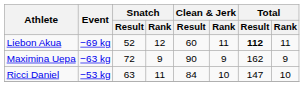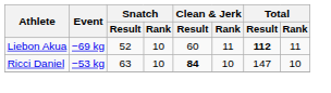Liebon Akua | Snatch / Rank: 12 -> 10
- row: Maximina Uepa | −63 kg | 72 | 9 | 90 | 9 | 162 | 9
Ricci Daniel | Snatch / Rank: 11 -> 10
Ricci Daniel | Clean & Jerk / Result: normal -> bold
